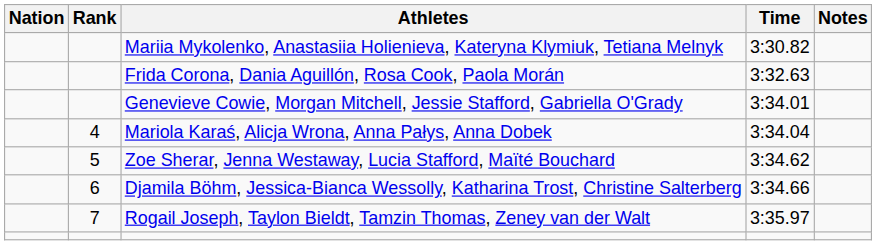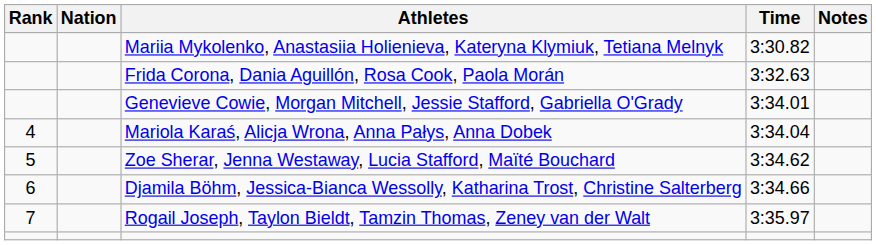columns swapped: Rank <-> Nation
